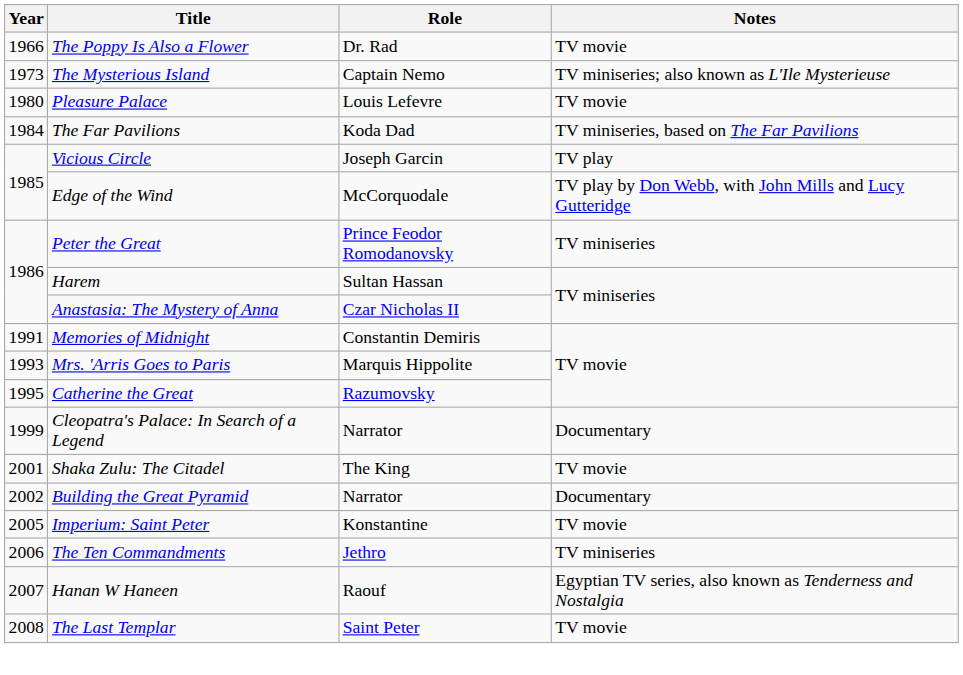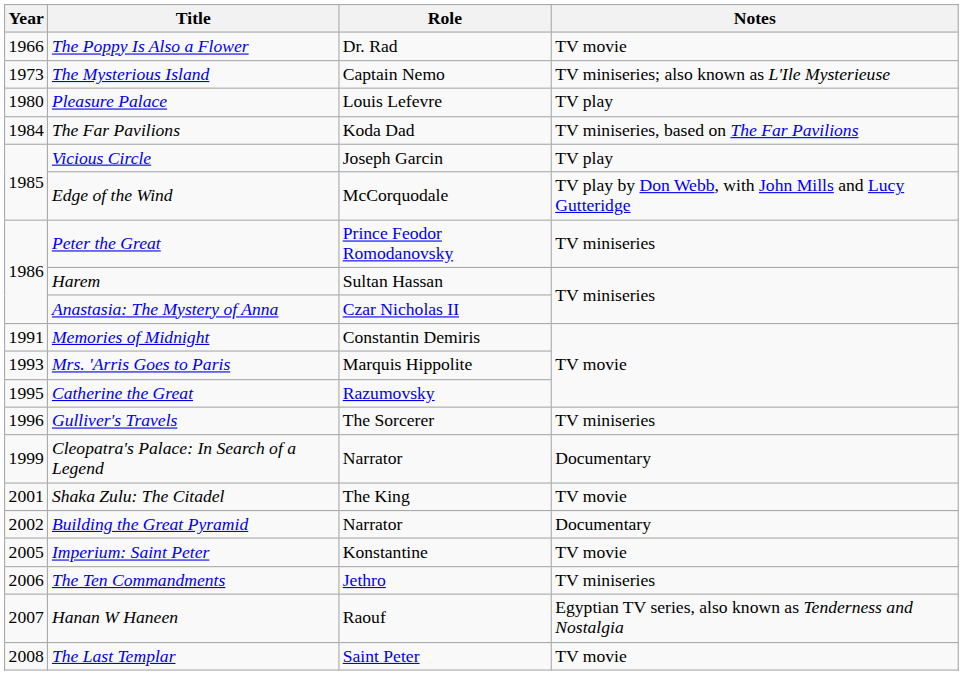Pleasure Palace | Notes: TV movie -> TV play
+ row: 1996 | Gulliver's Travels | The Sorcerer | TV miniseries
